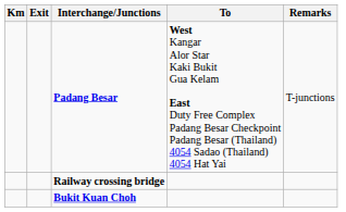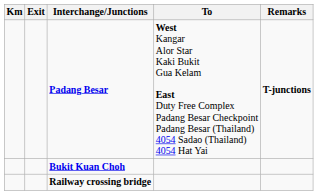Padang Besar | Remarks: normal -> bold
rows swapped: Railway crossing bridge <-> Bukit Kuan Choh
